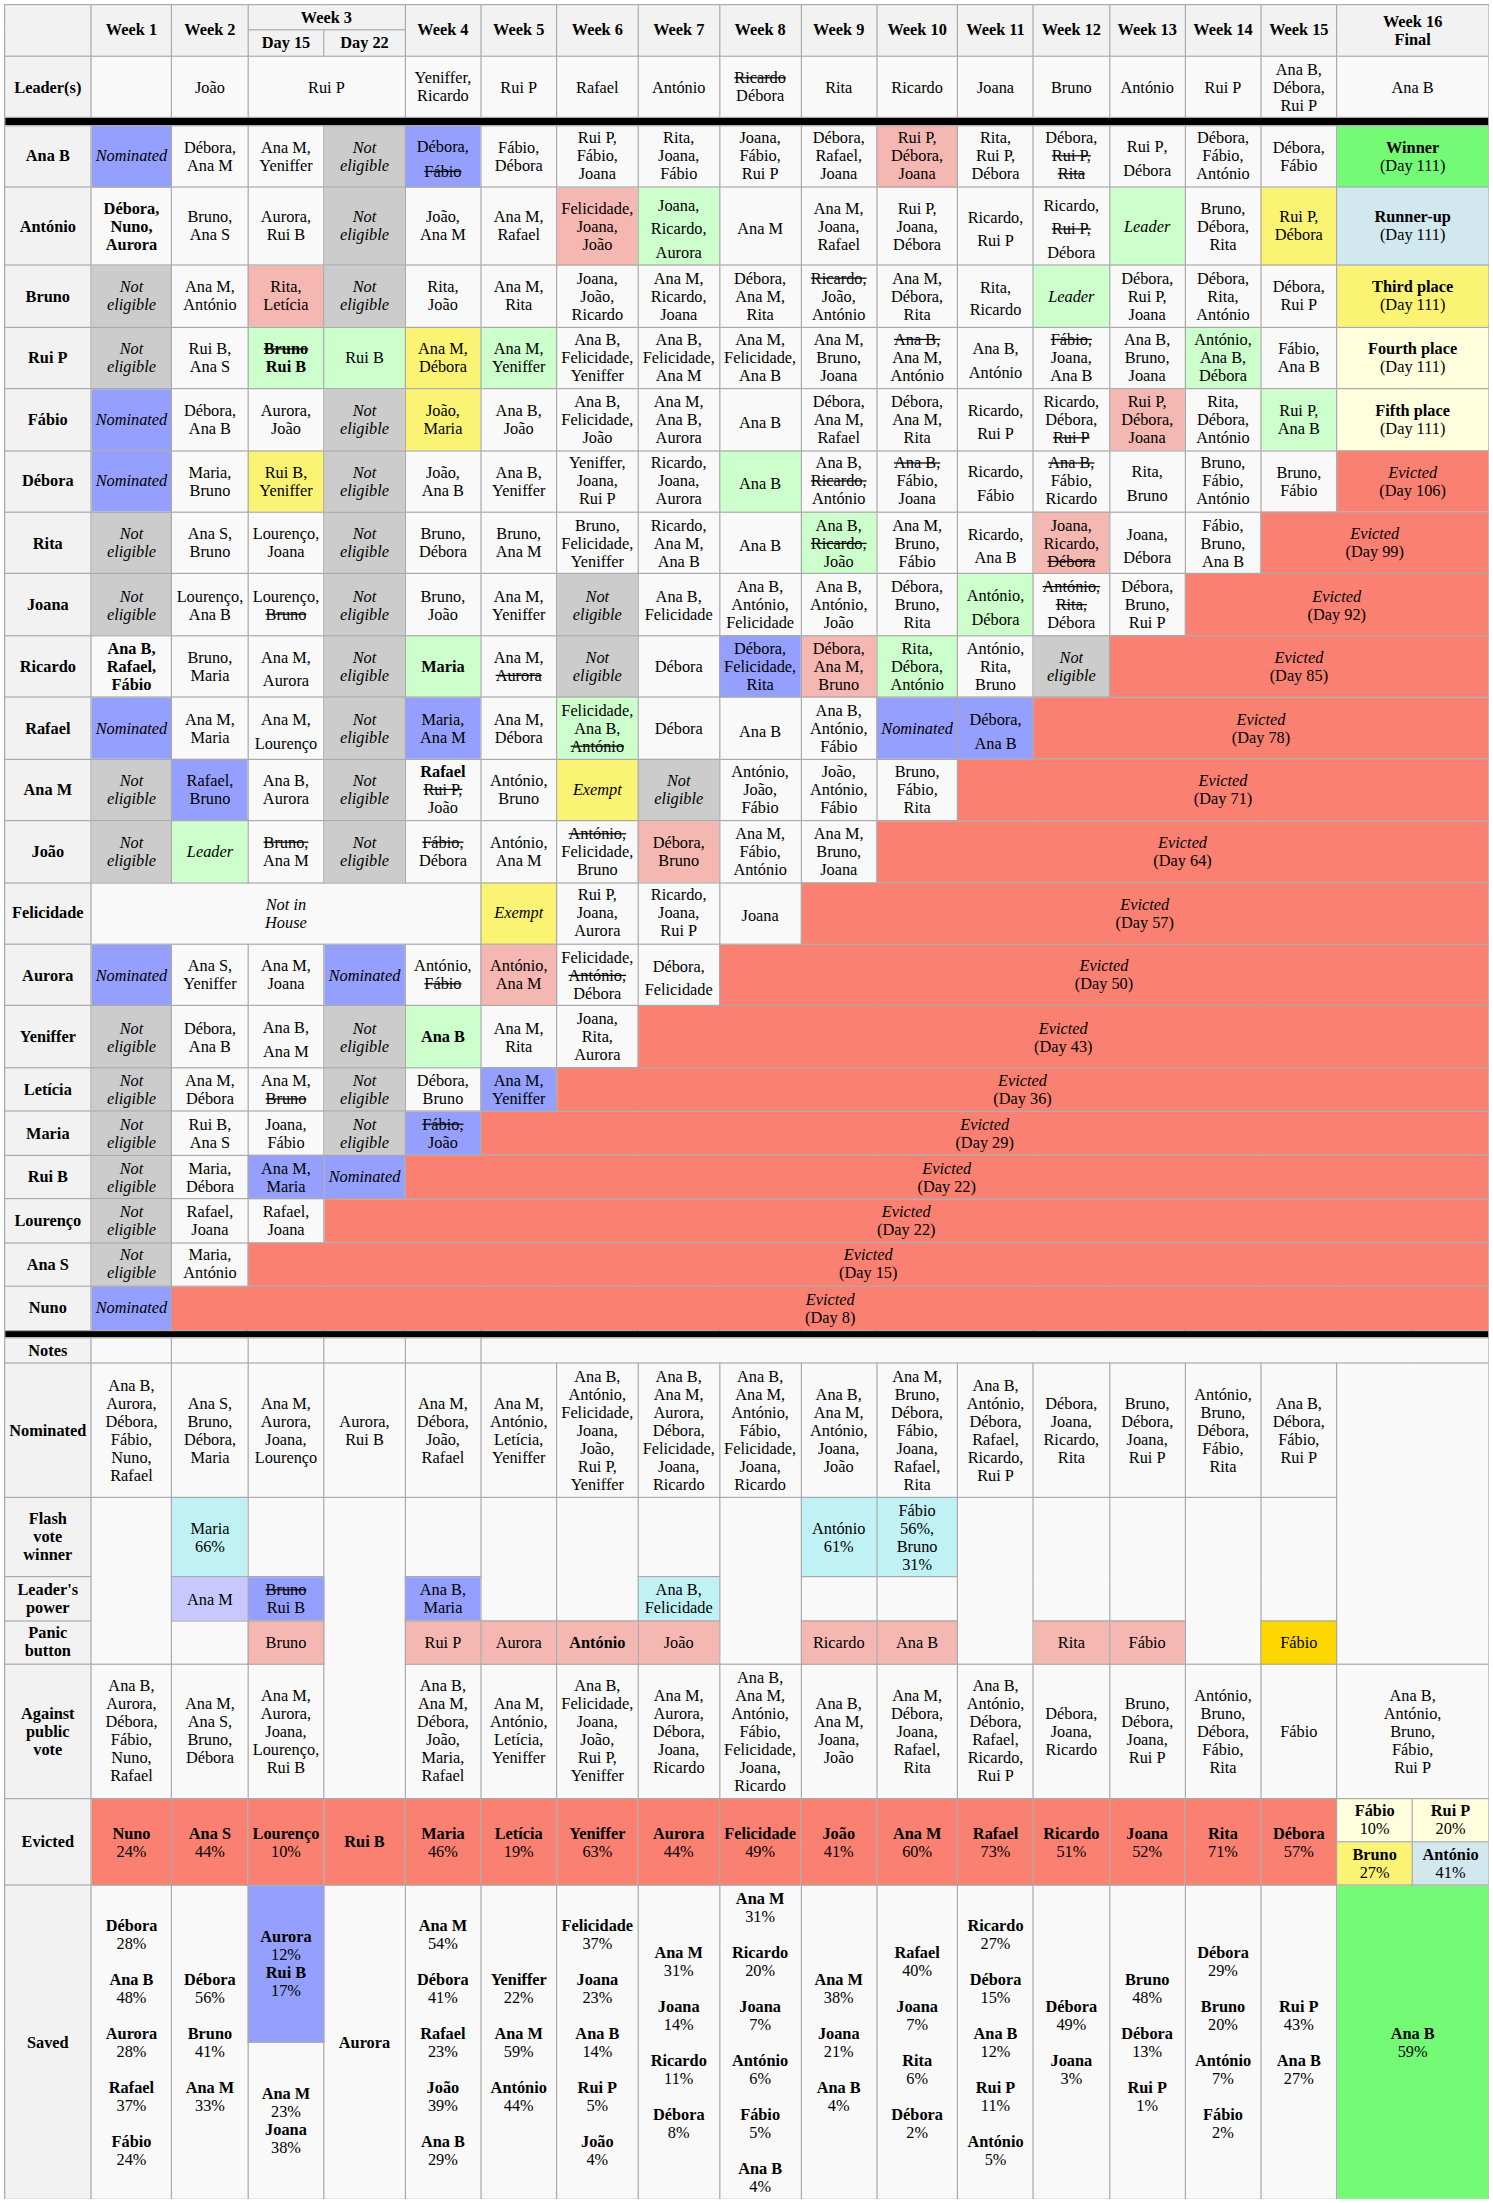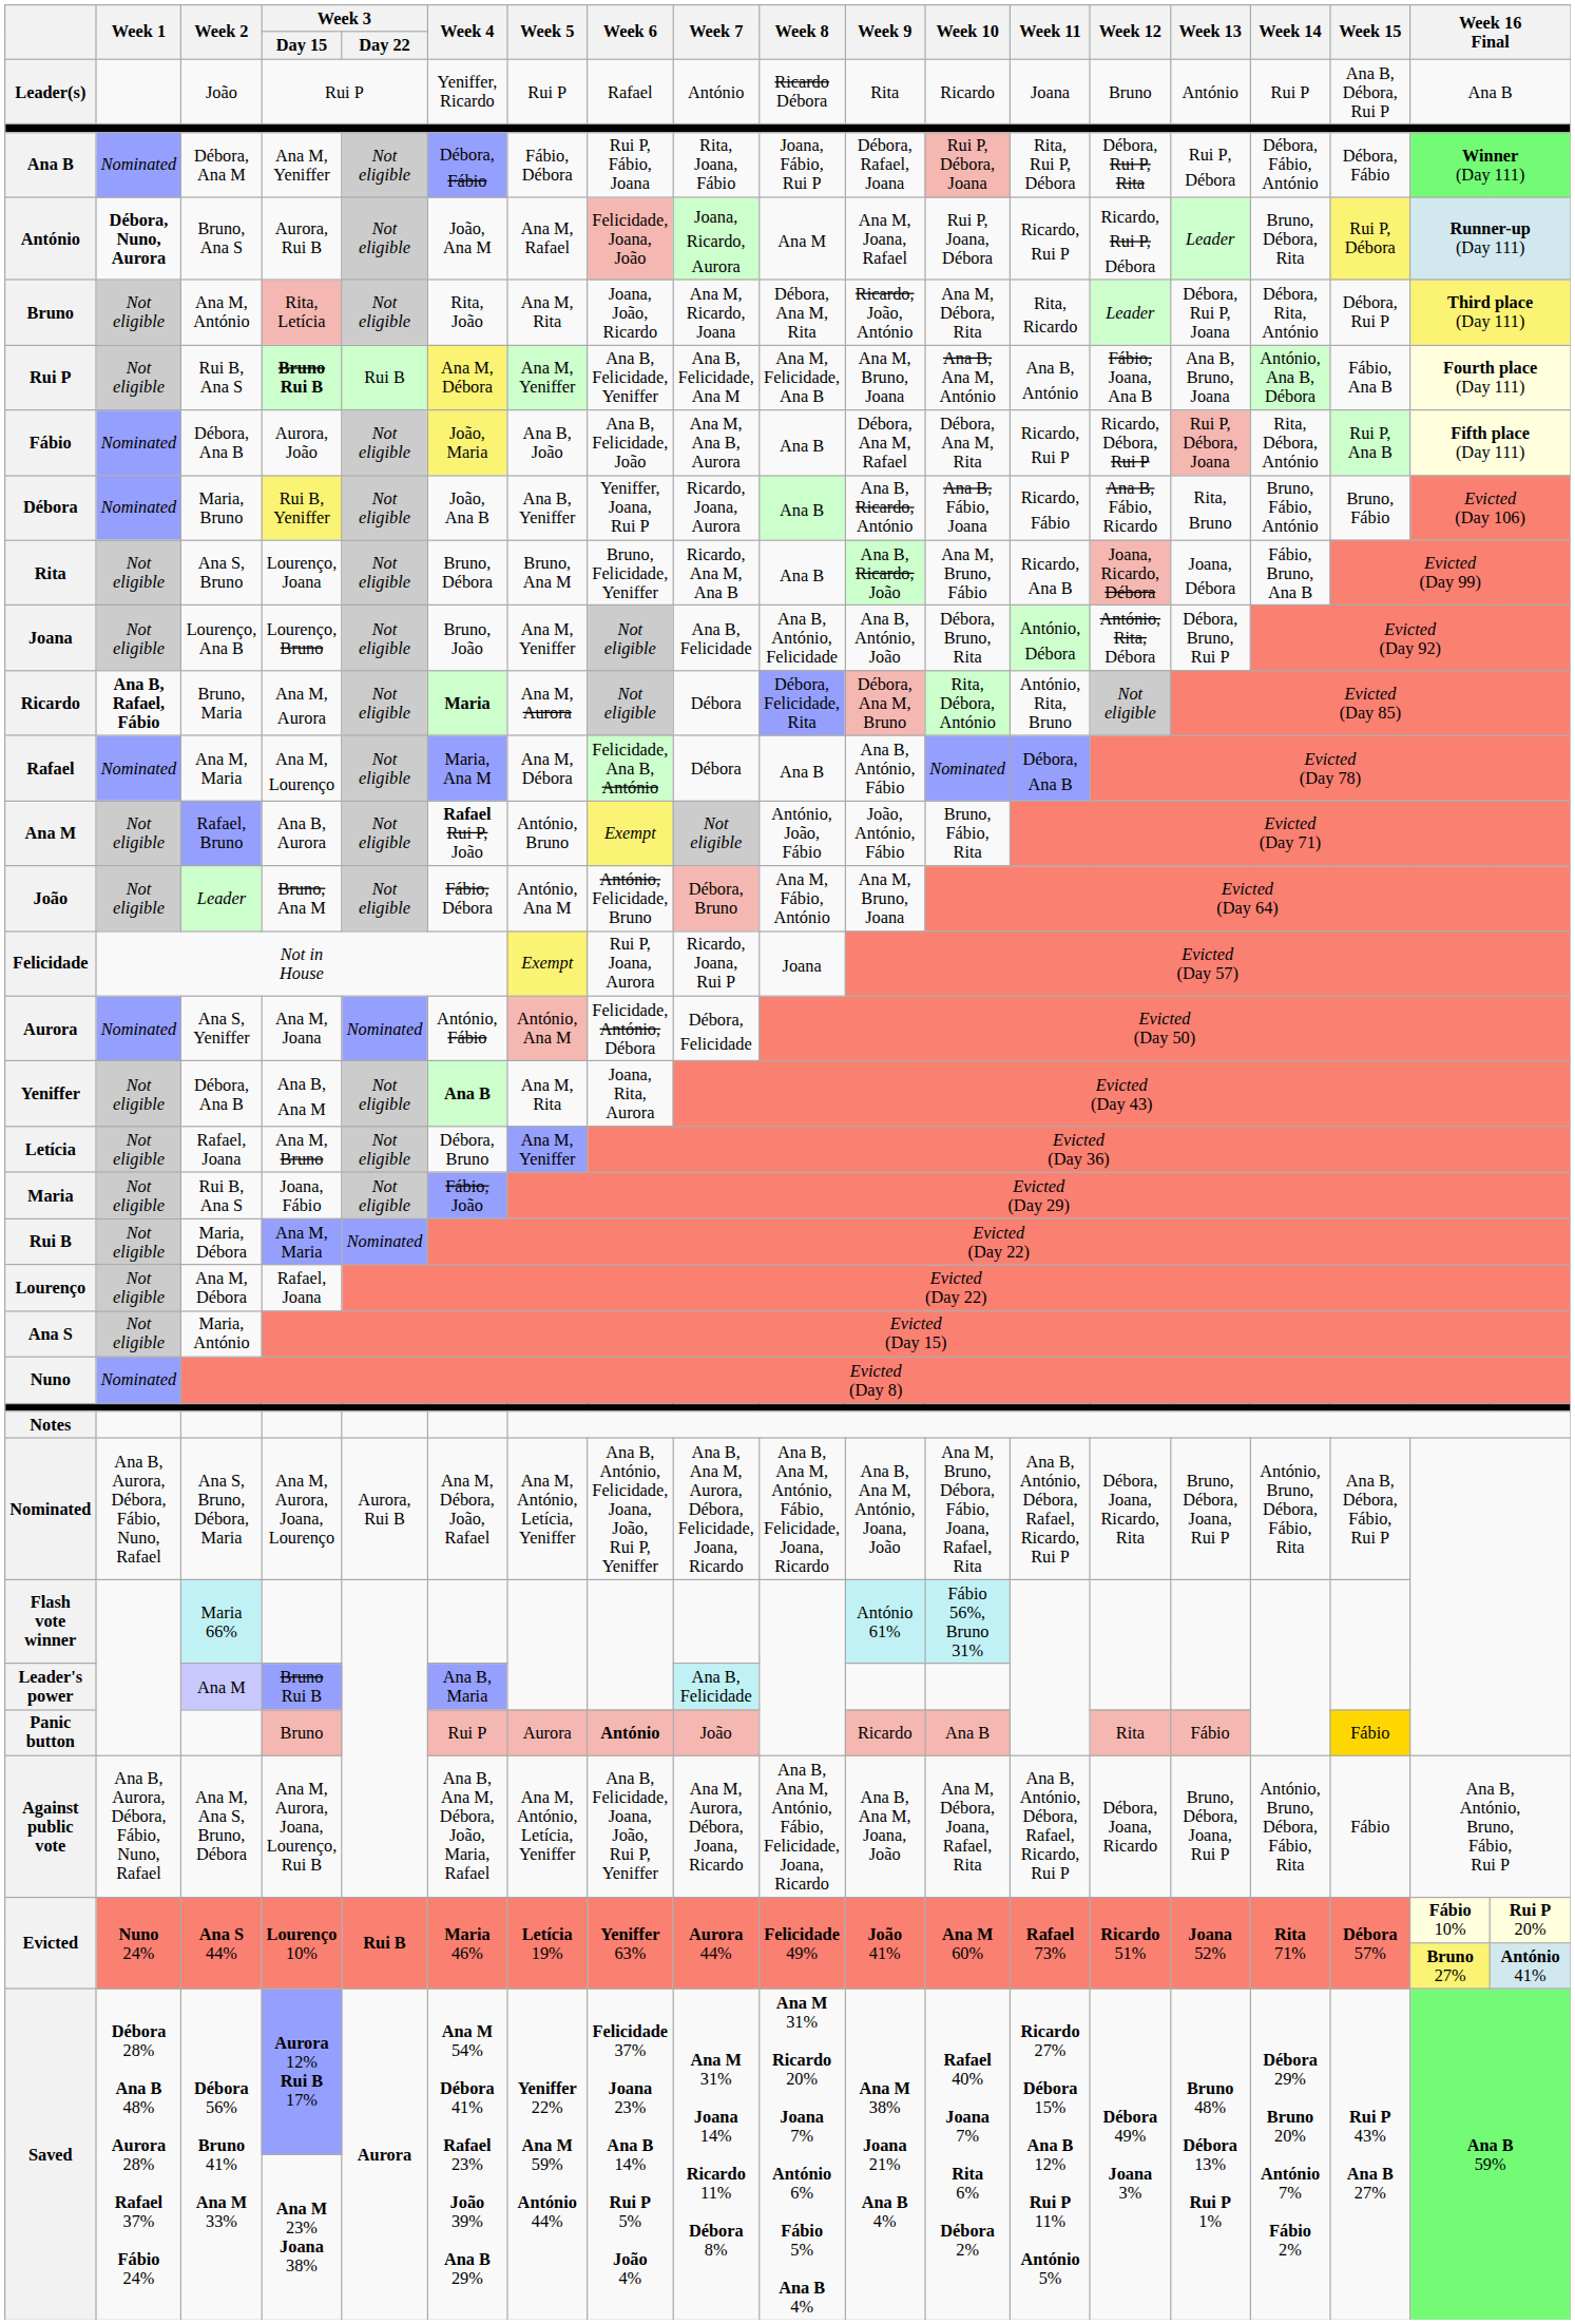Letícia | Week 2: Ana M, Débora -> Rafael, Joana
Lourenço | Week 2: Rafael, Joana -> Ana M, Débora
